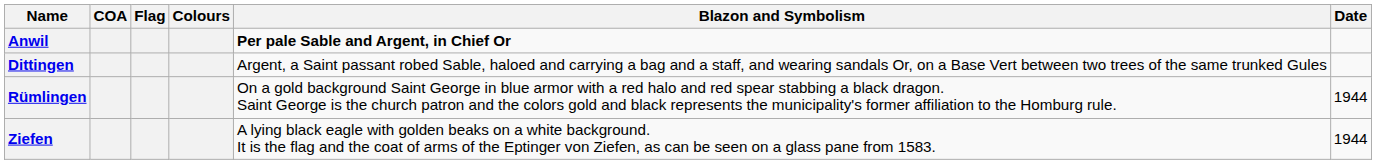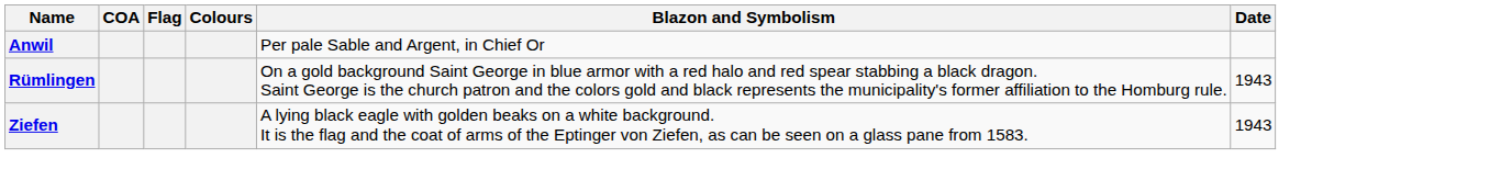Anwil | Blazon and Symbolism: bold -> normal
- row: Dittingen | Argent, a Saint passant robed Sable, haloed and carrying a bag and a staff, and wearing sandals Or, on a Base Vert between two trees of the same trunked Gules
Rümlingen | Date: 1944 -> 1943
Ziefen | Date: 1944 -> 1943
